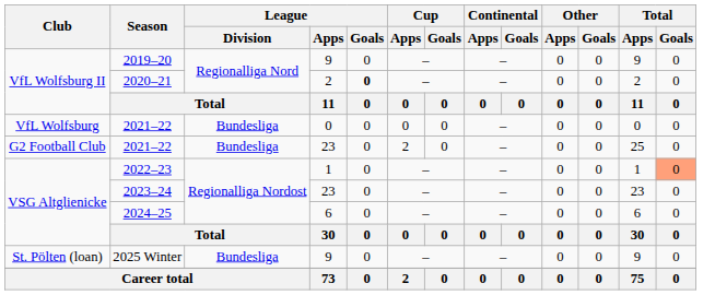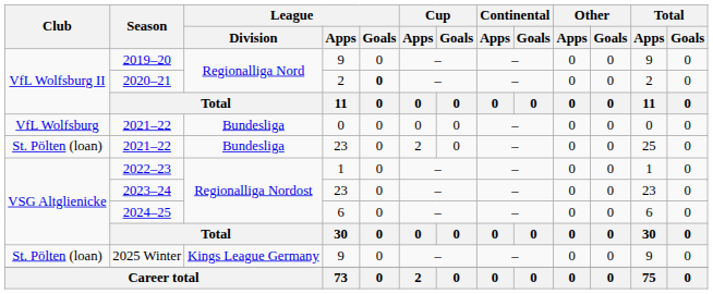2021–22 / 23 | Club: G2 Football Club -> St. Pölten (loan)
2022–23 | Total / Goals: lightsalmon background -> no background
2025 Winter | League / Division: Bundesliga -> Kings League Germany
